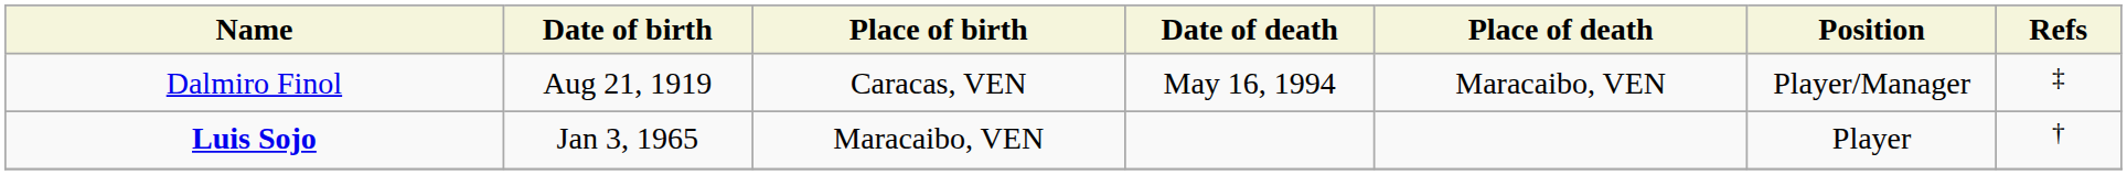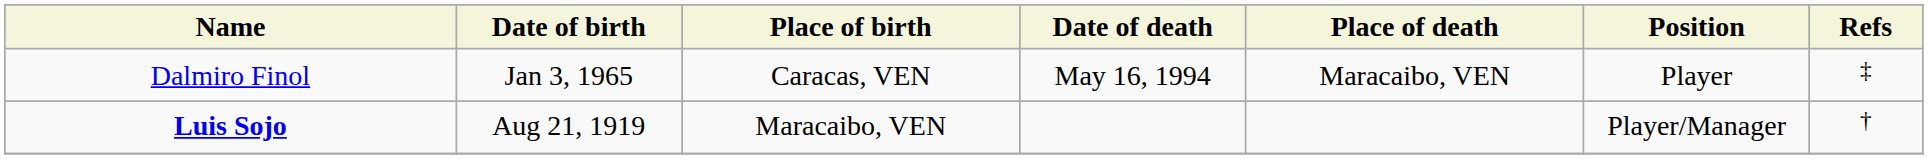Dalmiro Finol | Date of birth: Aug 21, 1919 -> Jan 3, 1965
Dalmiro Finol | Position: Player/Manager -> Player
Luis Sojo | Date of birth: Jan 3, 1965 -> Aug 21, 1919
Luis Sojo | Position: Player -> Player/Manager
